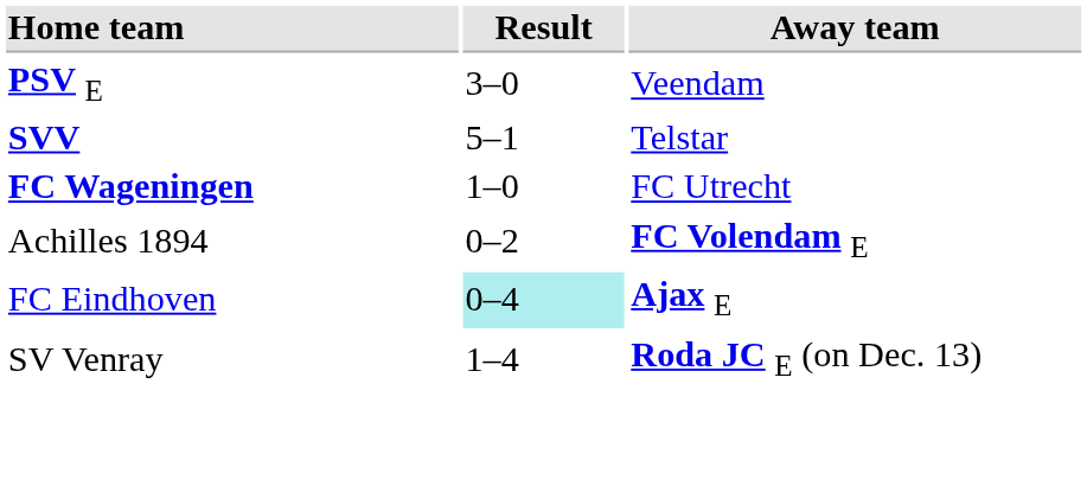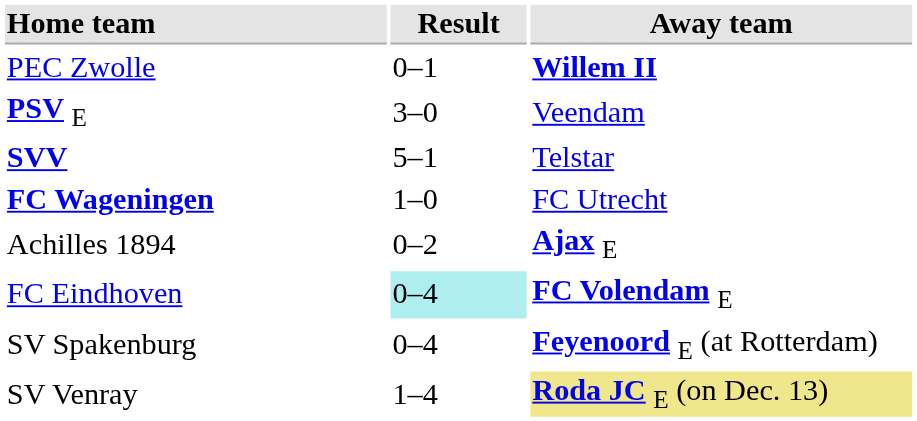+ row: PEC Zwolle | 0–1 | Willem II
Achilles 1894 | Away team: FC Volendam E -> Ajax E
FC Eindhoven | Away team: Ajax E -> FC Volendam E
+ row: SV Spakenburg | 0–4 | Feyenoord E (at Rotterdam)
SV Venray | Away team: no background -> khaki background
